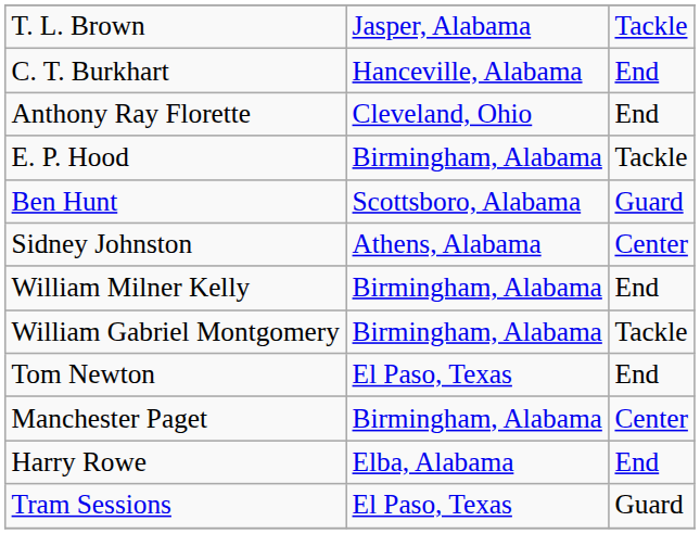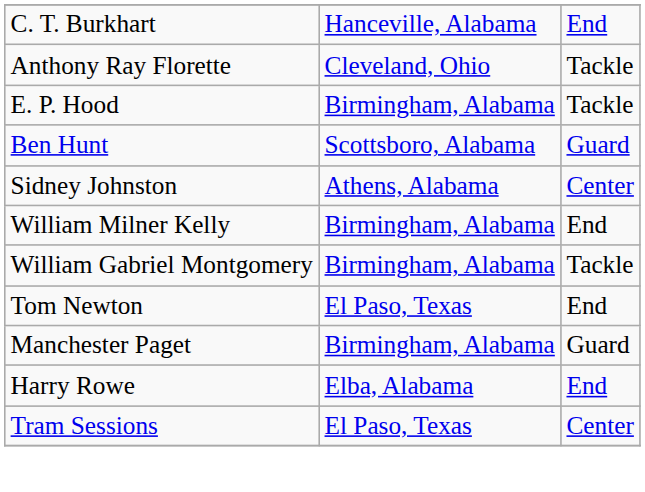- row: T. L. Brown | Jasper, Alabama | Tackle
Anthony Ray Florette | column 3: End -> Tackle
Manchester Paget | column 3: Center -> Guard
Tram Sessions | column 3: Guard -> Center
